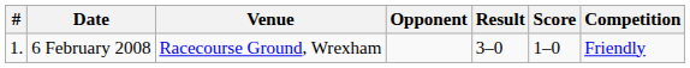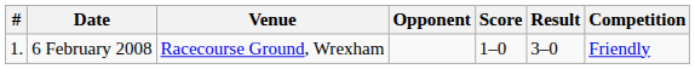columns swapped: Score <-> Result
